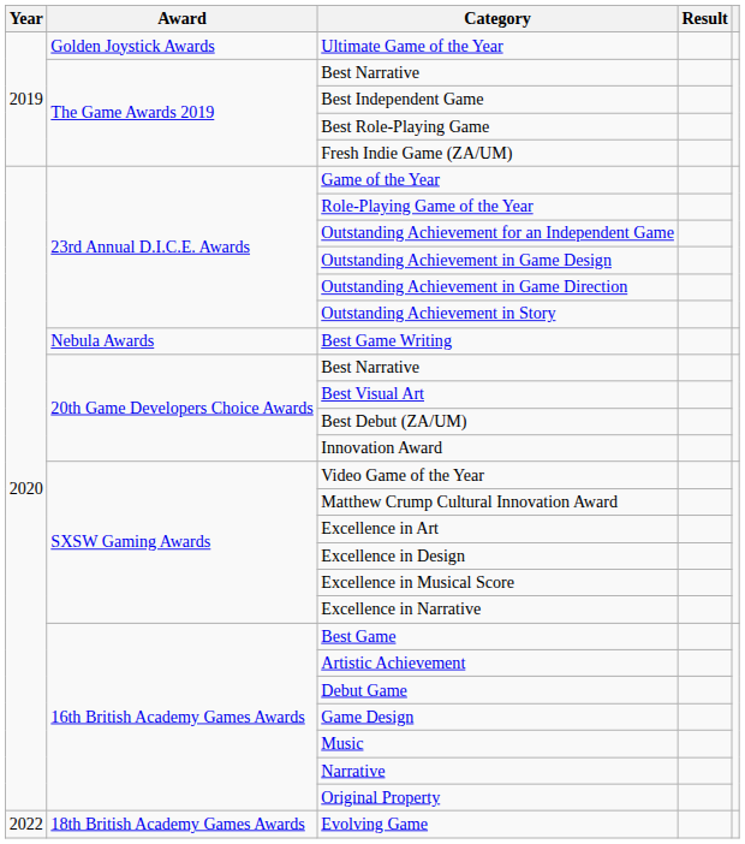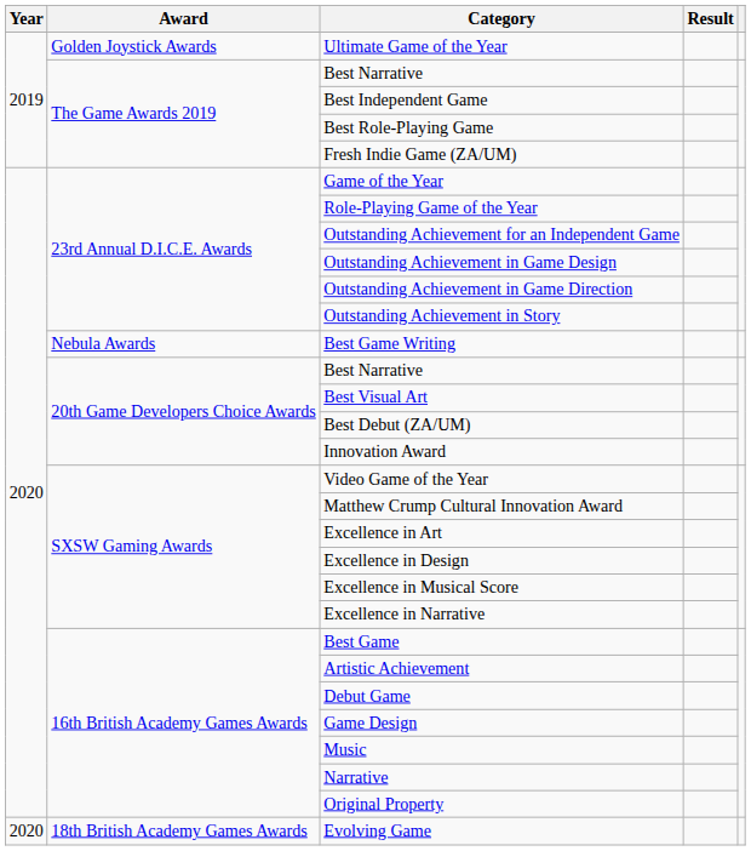Evolving Game | Year: 2022 -> 2020
